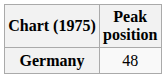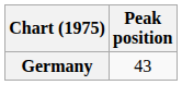Germany | Peak position: 48 -> 43
